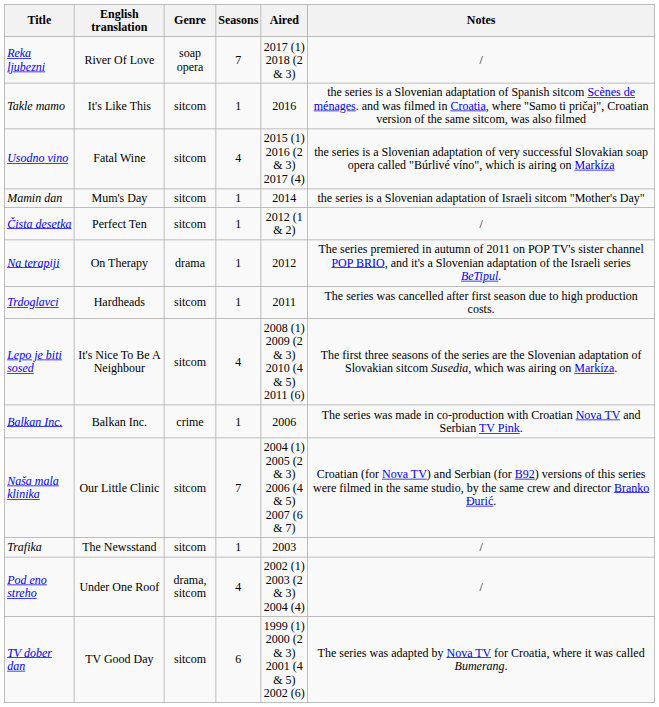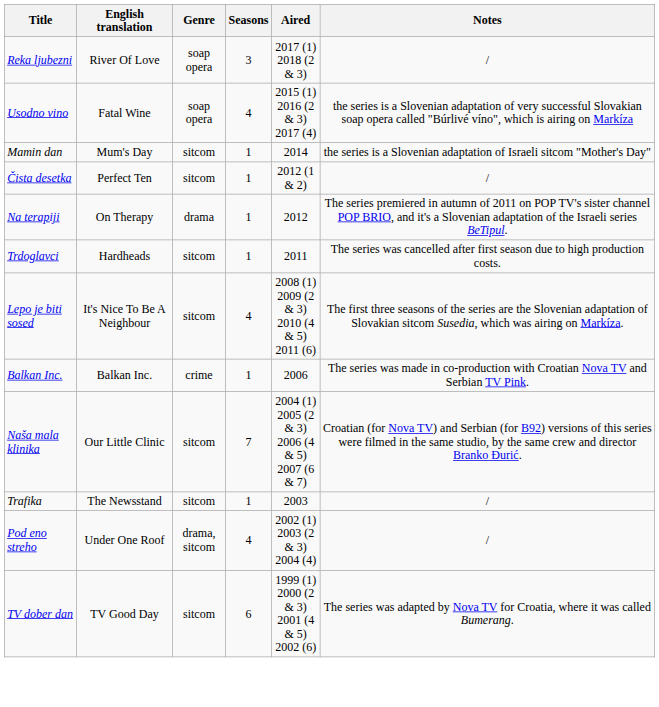Reka ljubezni | Seasons: 7 -> 3
- row: Takle mamo | It's Like This | sitcom | 1 | 2016 | the series is a Slovenian adaptation of Spanish sitcom Scènes de ménages. and was filmed in Croatia, where "Samo ti pričaj", Croatian version of the same sitcom, was also filmed
Usodno vino | Genre: sitcom -> soap opera
